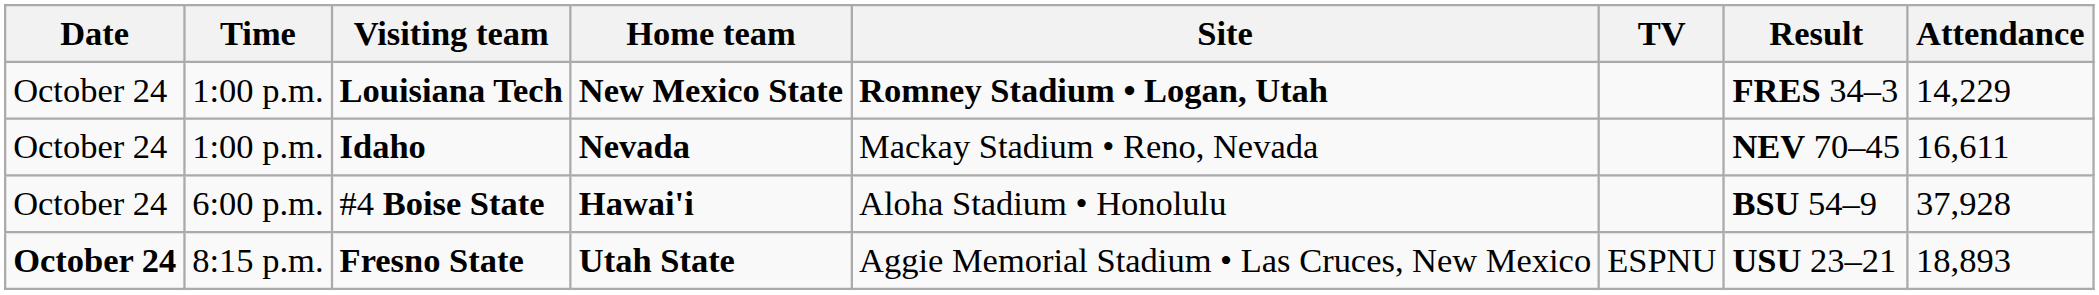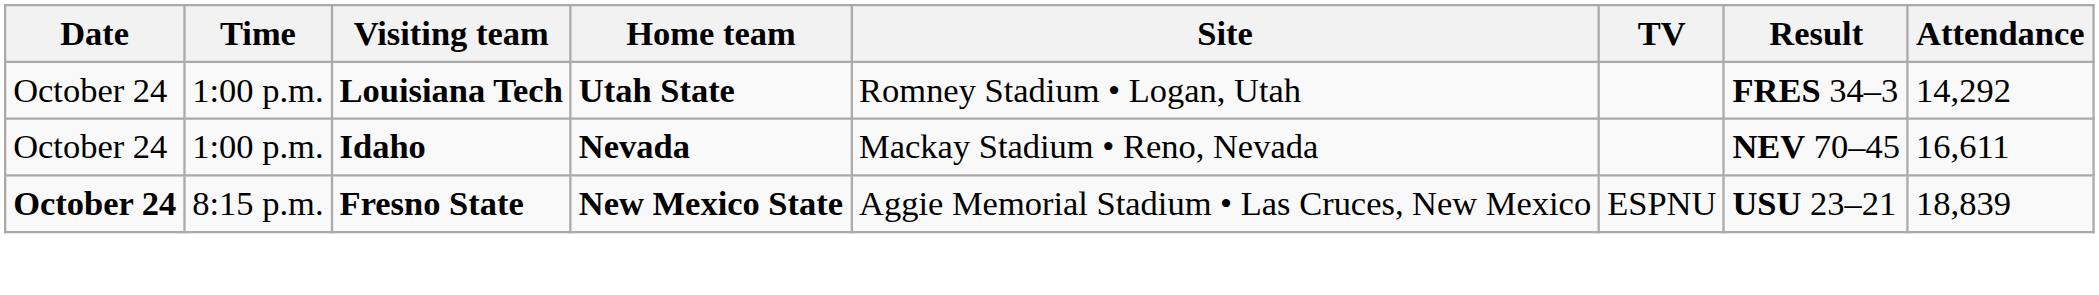Louisiana Tech | Home team: New Mexico State -> Utah State
Louisiana Tech | Site: bold -> normal
Louisiana Tech | Attendance: 14,229 -> 14,292
- row: October 24 | 6:00 p.m. | #4 Boise State | Hawai'i | Aloha Stadium • Honolulu | BSU 54–9 | 37,928
Fresno State | Home team: Utah State -> New Mexico State
Fresno State | Attendance: 18,893 -> 18,839
